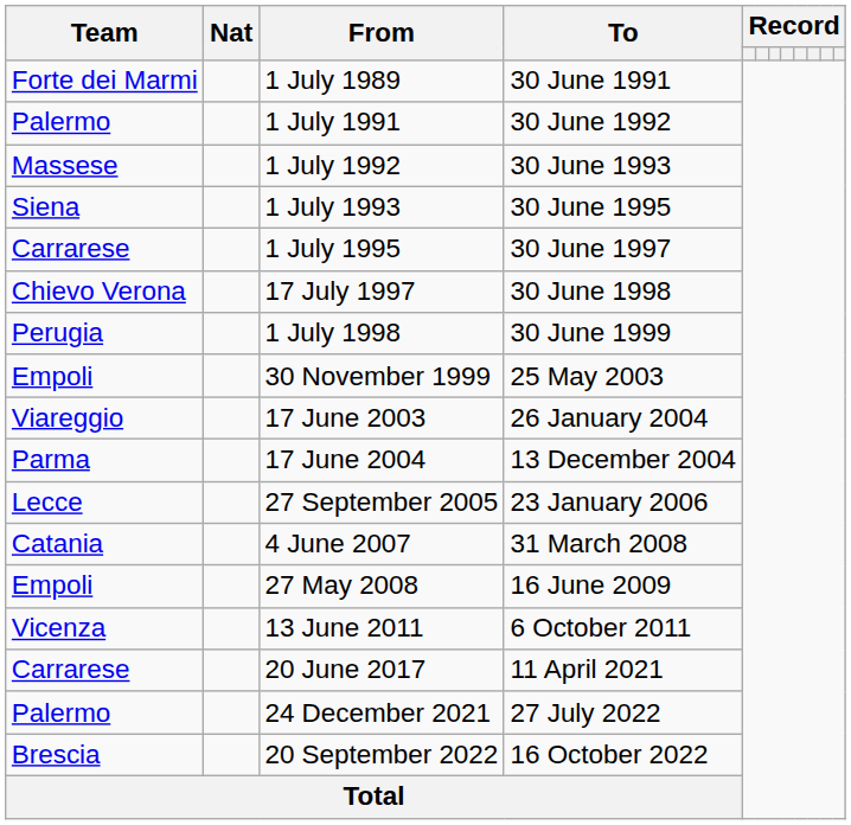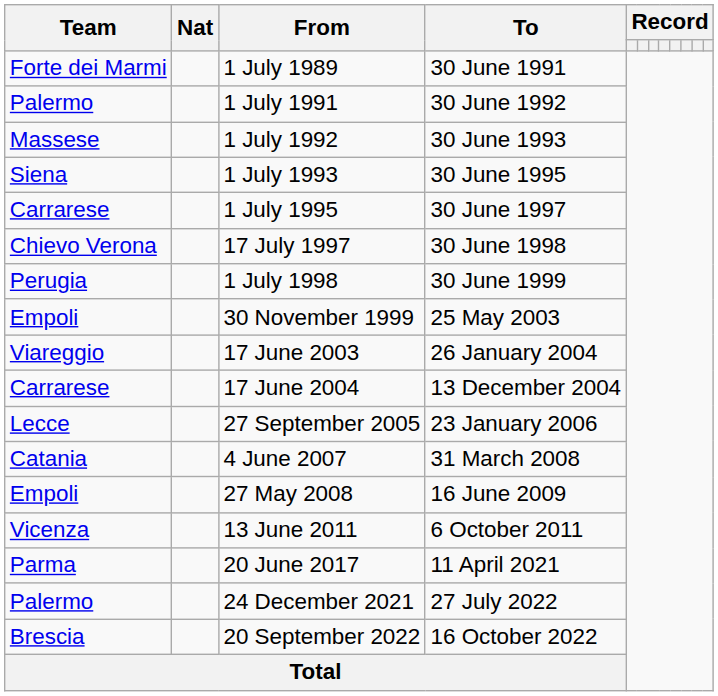17 June 2004 | Team: Parma -> Carrarese
20 June 2017 | Team: Carrarese -> Parma
